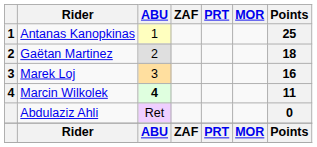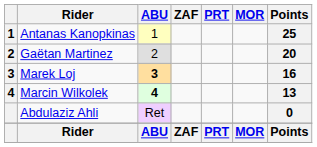Gaëtan Martinez | Points: 18 -> 20
Marek Loj | ABU: normal -> bold
Marcin Wilkolek | Points: 11 -> 13
